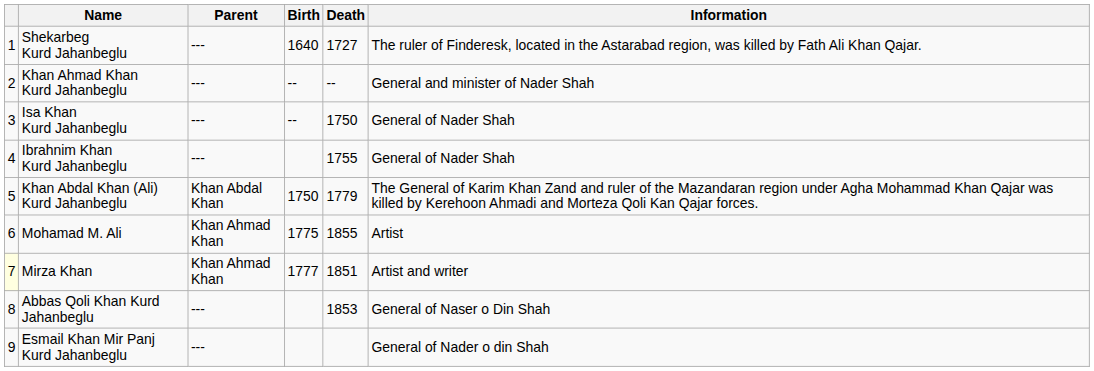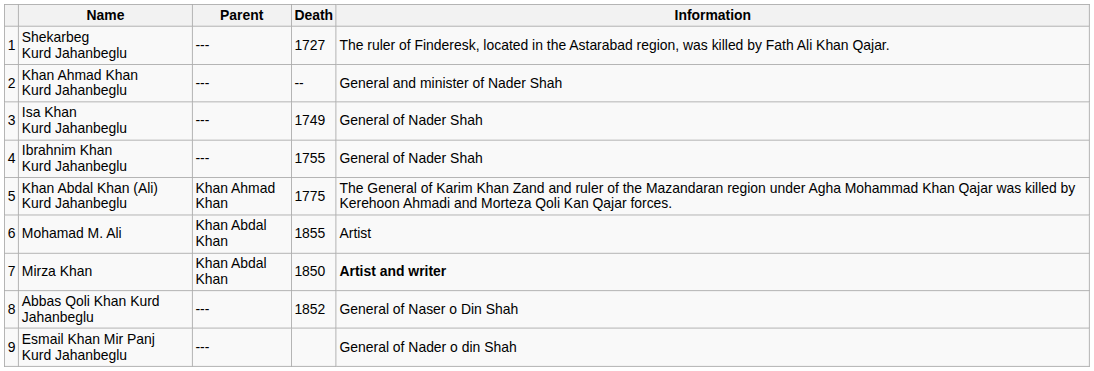- column: Birth | 1640 | -- | -- | 1750 | 1775 | 1777
Isa Khan Kurd Jahanbeglu | Death: 1750 -> 1749
Khan Abdal Khan (Ali) Kurd Jahanbeglu | Parent: Khan Abdal Khan -> Khan Ahmad Khan
Khan Abdal Khan (Ali) Kurd Jahanbeglu | Death: 1779 -> 1775
Mohamad M. Ali | Parent: Khan Ahmad Khan -> Khan Abdal Khan
Mirza Khan | column 1: lightyellow background -> no background
Mirza Khan | Parent: Khan Ahmad Khan -> Khan Abdal Khan
Mirza Khan | Death: 1851 -> 1850
Mirza Khan | Information: normal -> bold
Abbas Qoli Khan Kurd Jahanbeglu | Death: 1853 -> 1852
